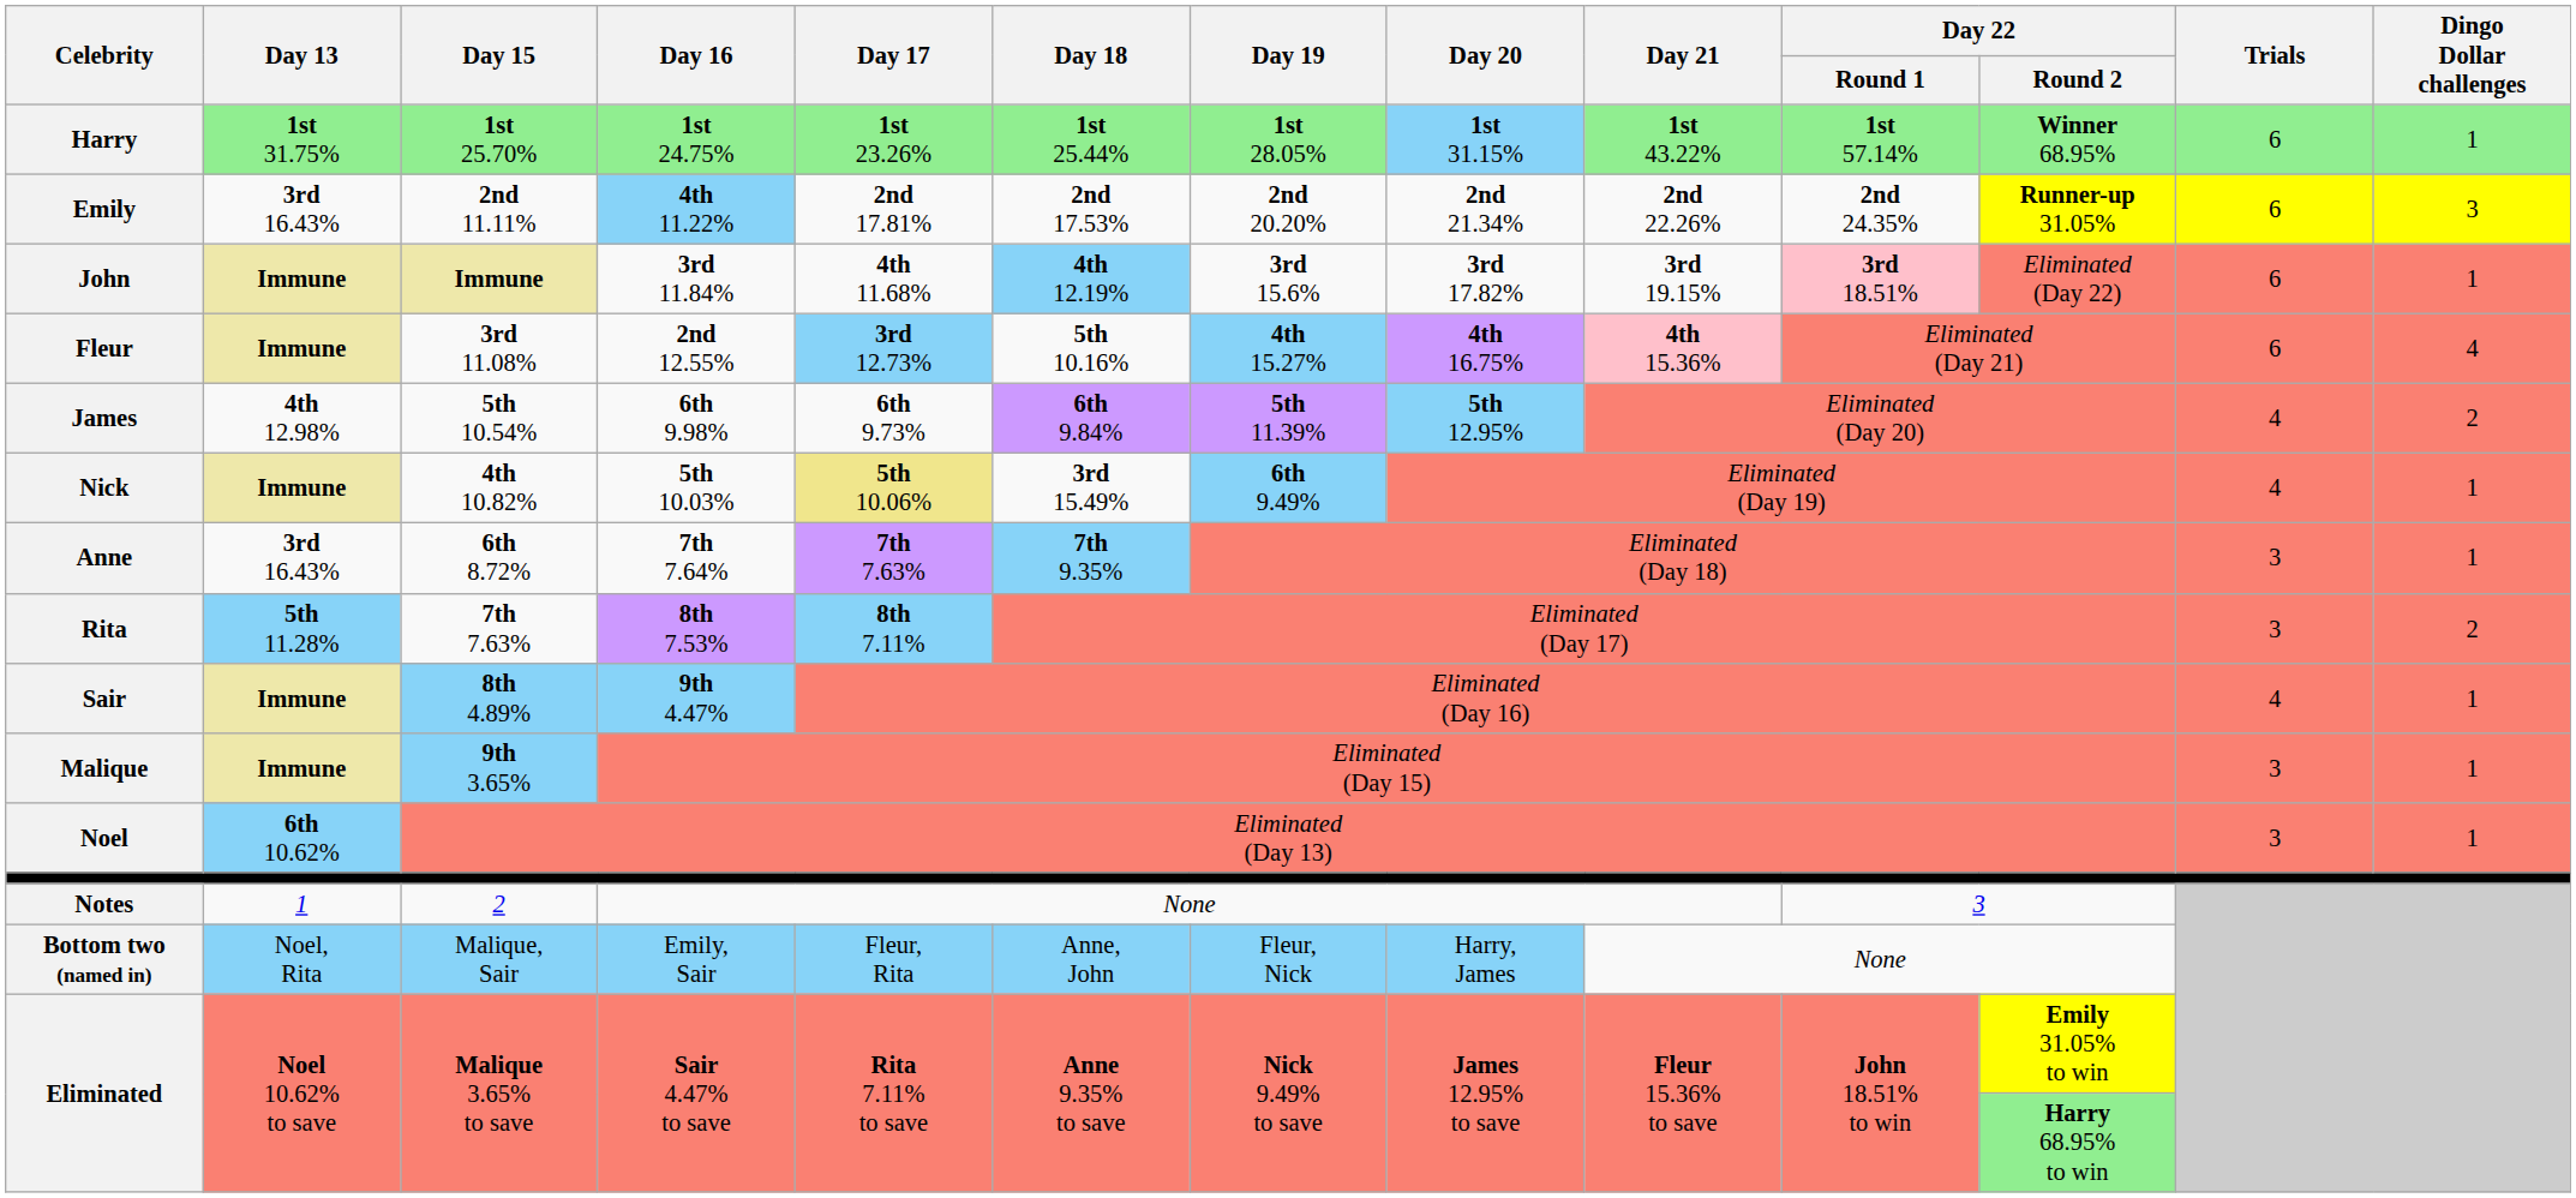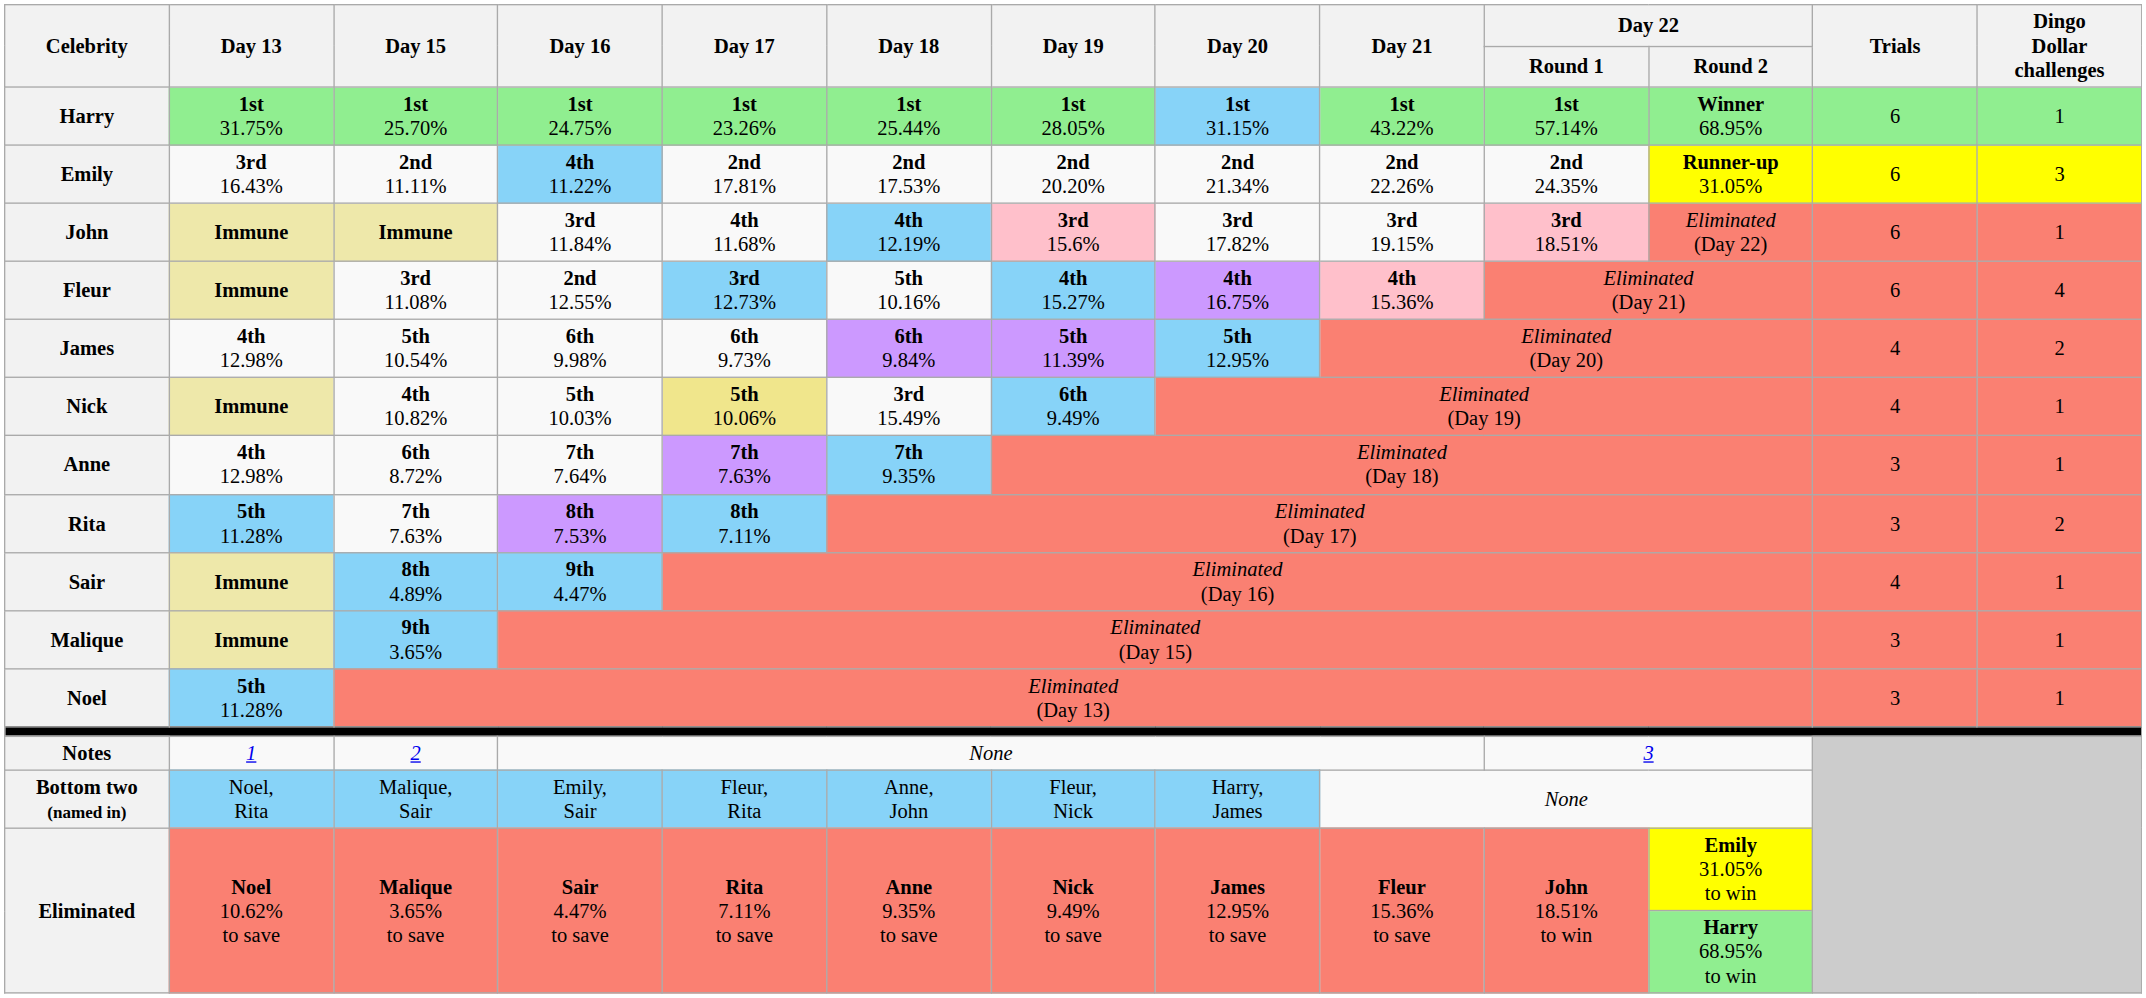John | Day 19: no background -> pink background
Anne | Day 13: 3rd 16.43% -> 4th 12.98%
Noel | Day 13: 6th 10.62% -> 5th 11.28%
